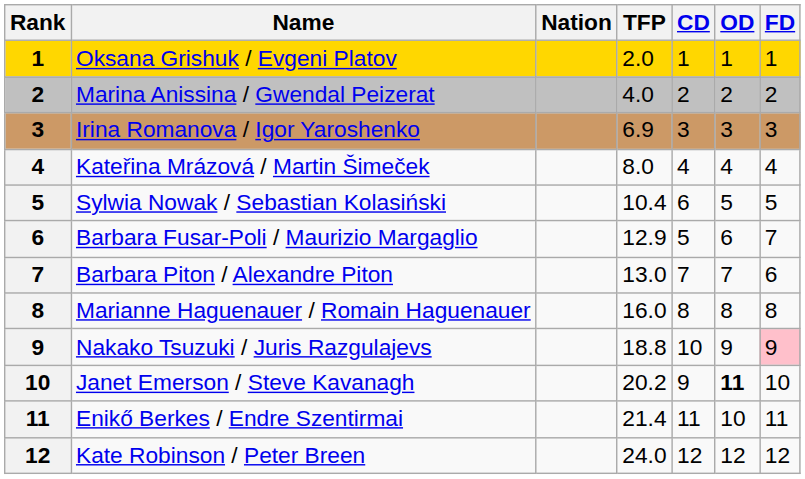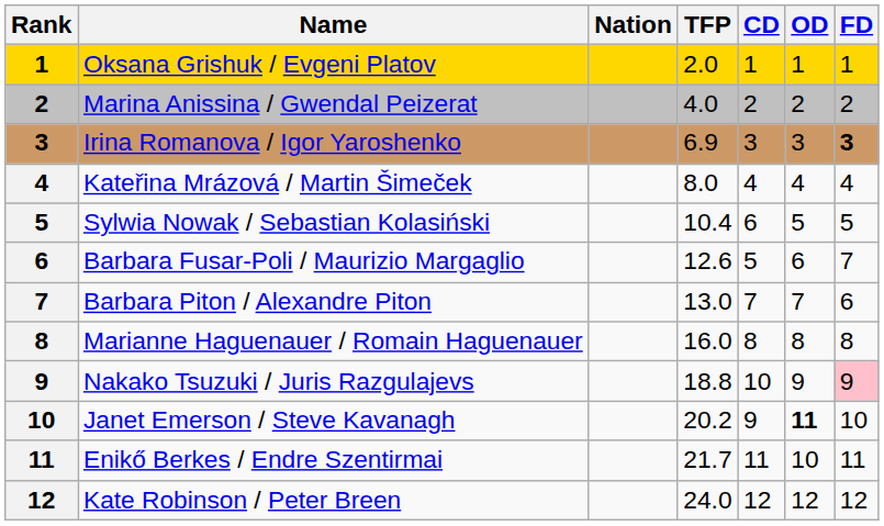Irina Romanova / Igor Yaroshenko | FD: normal -> bold
Barbara Fusar-Poli / Maurizio Margaglio | TFP: 12.9 -> 12.6
Enikő Berkes / Endre Szentirmai | TFP: 21.4 -> 21.7
